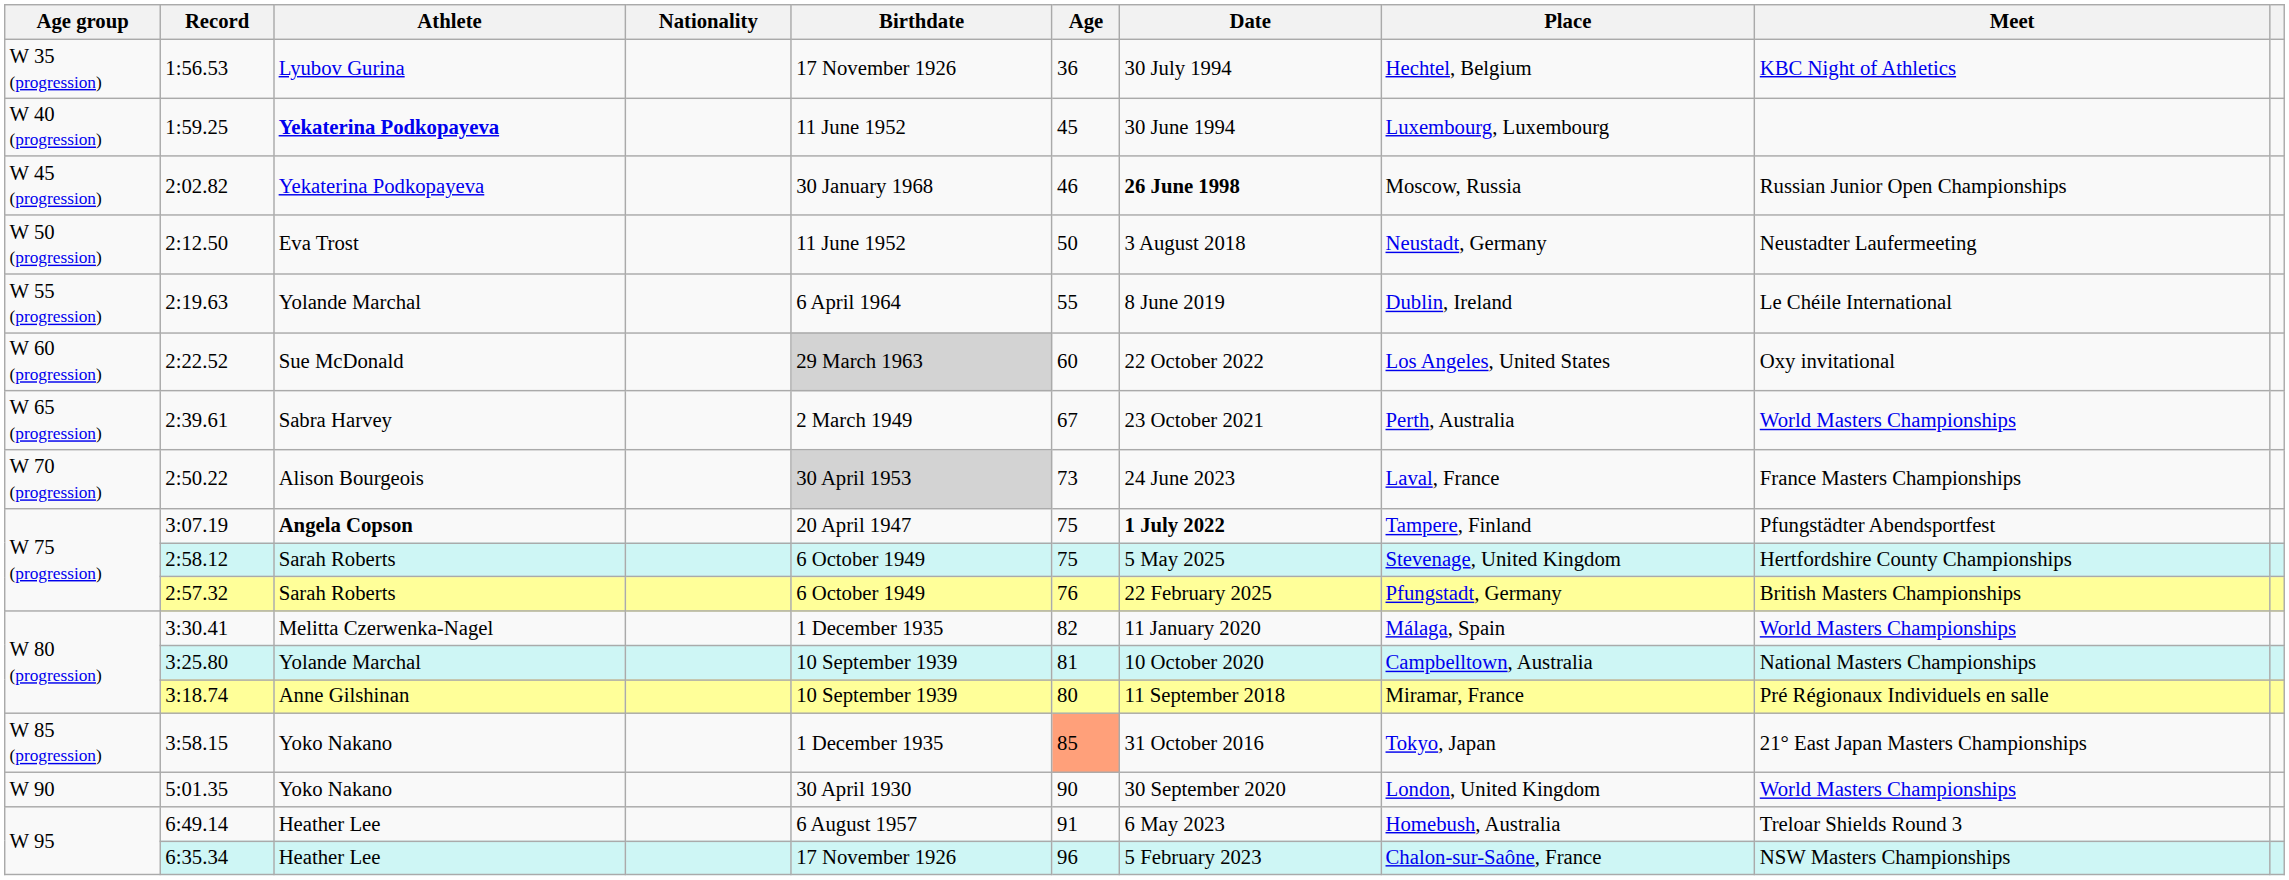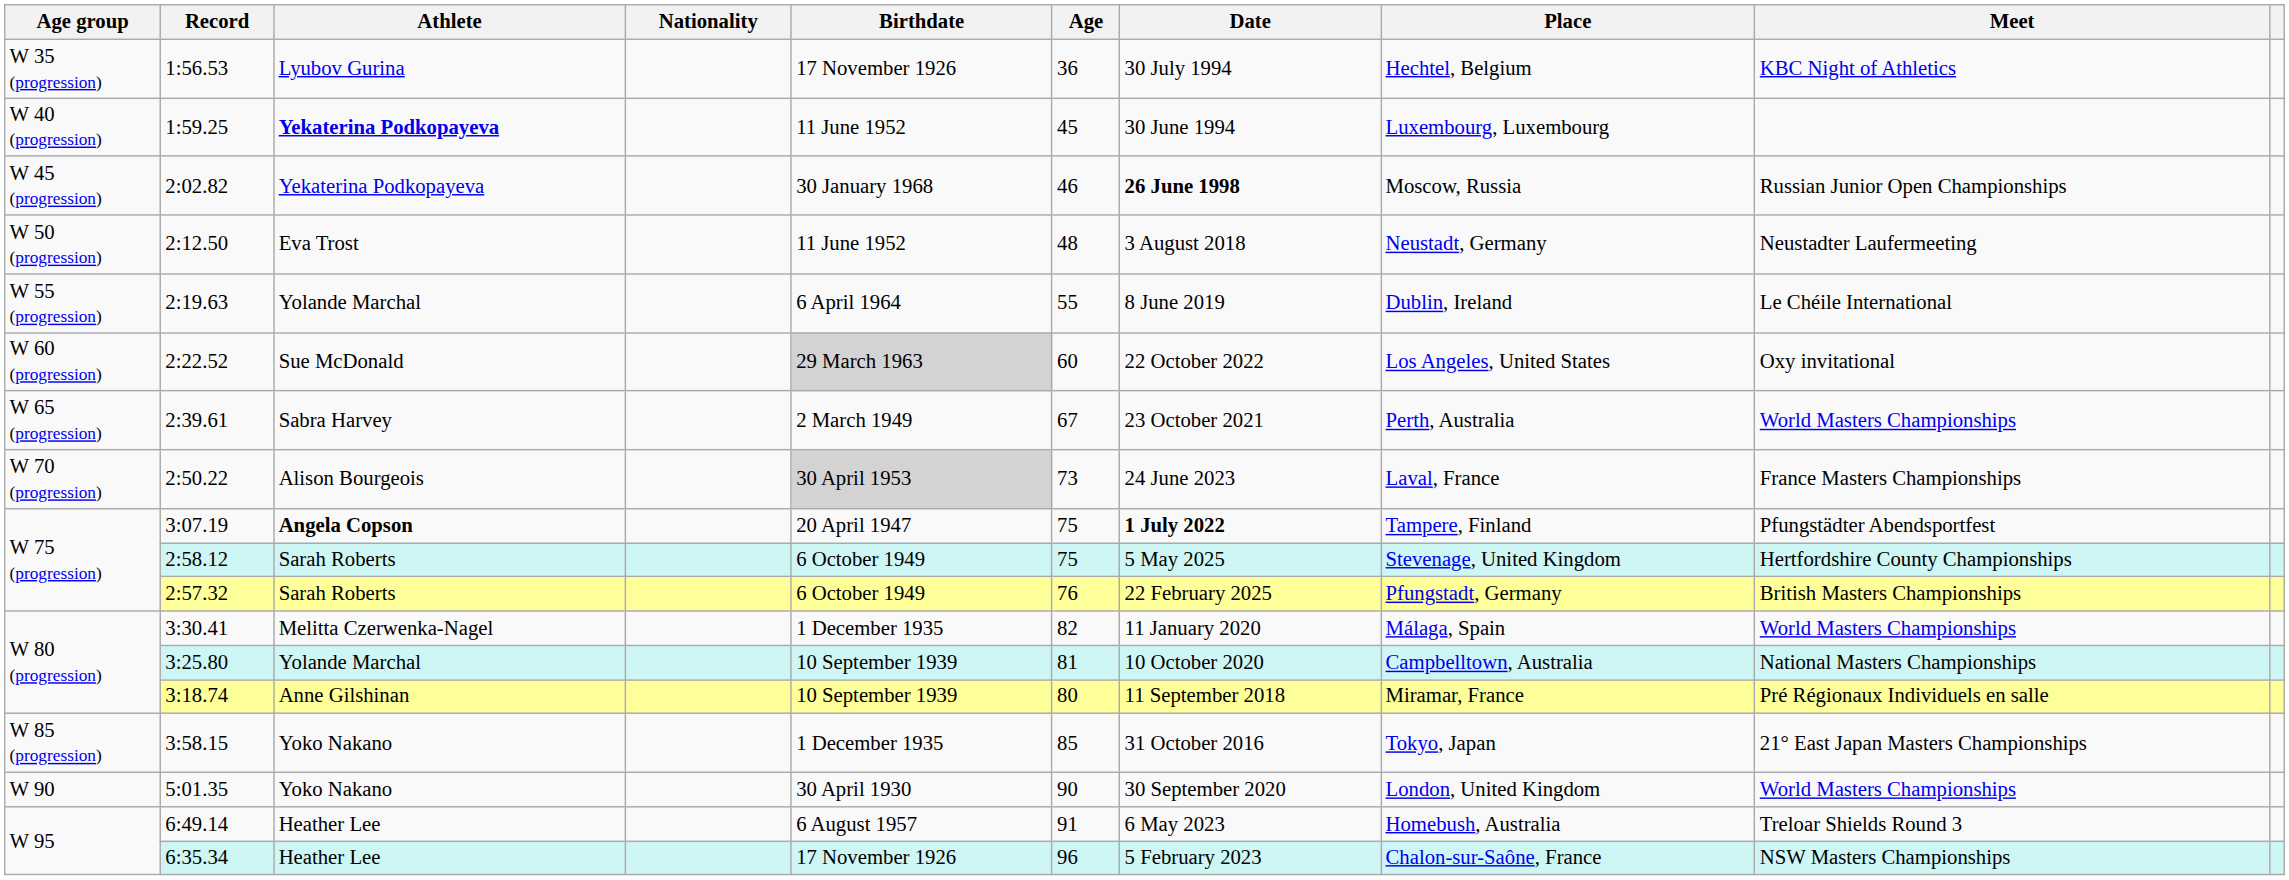2:12.50 | Age: 50 -> 48
3:58.15 | Age: lightsalmon background -> no background
